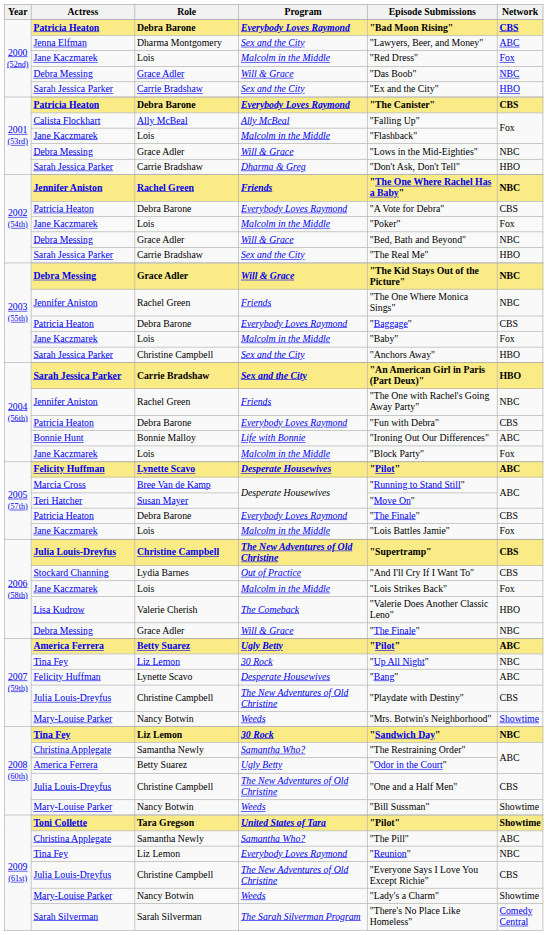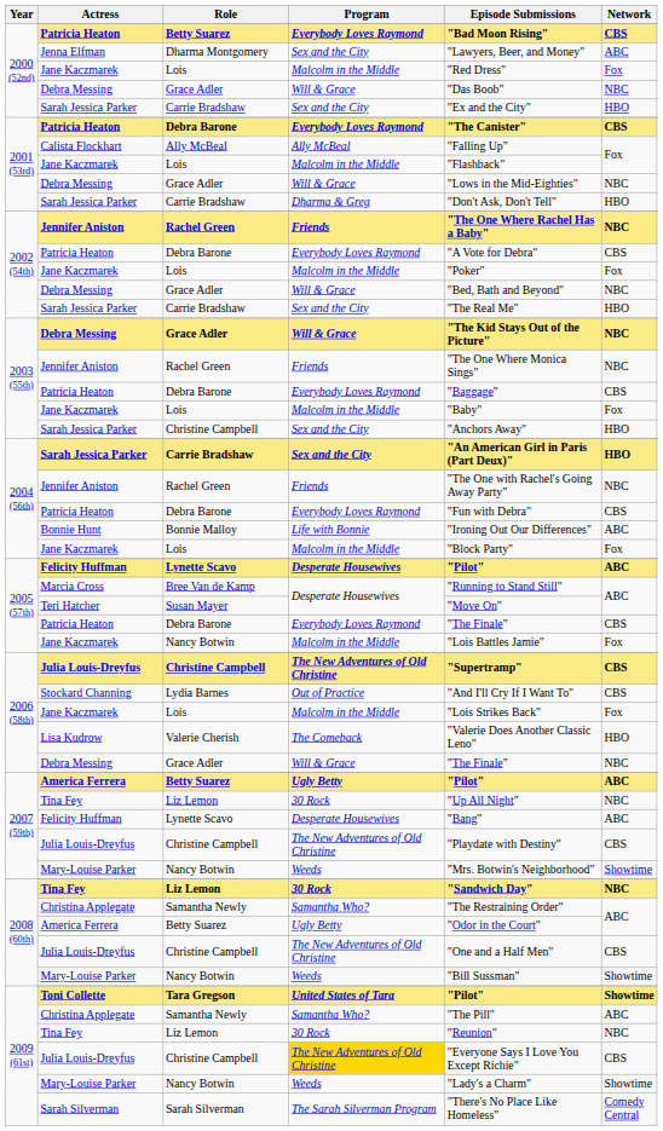2000 (52nd) / Patricia Heaton | Role: Debra Barone -> Betty Suarez
2005 (57th) / Jane Kaczmarek | Role: Lois -> Nancy Botwin
2009 (61st) / Tina Fey | Program: Everybody Loves Raymond -> 30 Rock
2009 (61st) / Julia Louis-Dreyfus | Program: no background -> gold background
